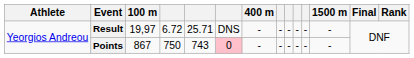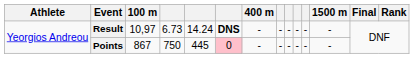Result | 100 m: 19,97 -> 10,97
Result | column 4: 6.72 -> 6.73
Result | column 5: 25.71 -> 14.24
Result | column 6: normal -> bold
Points | column 5: 743 -> 445
